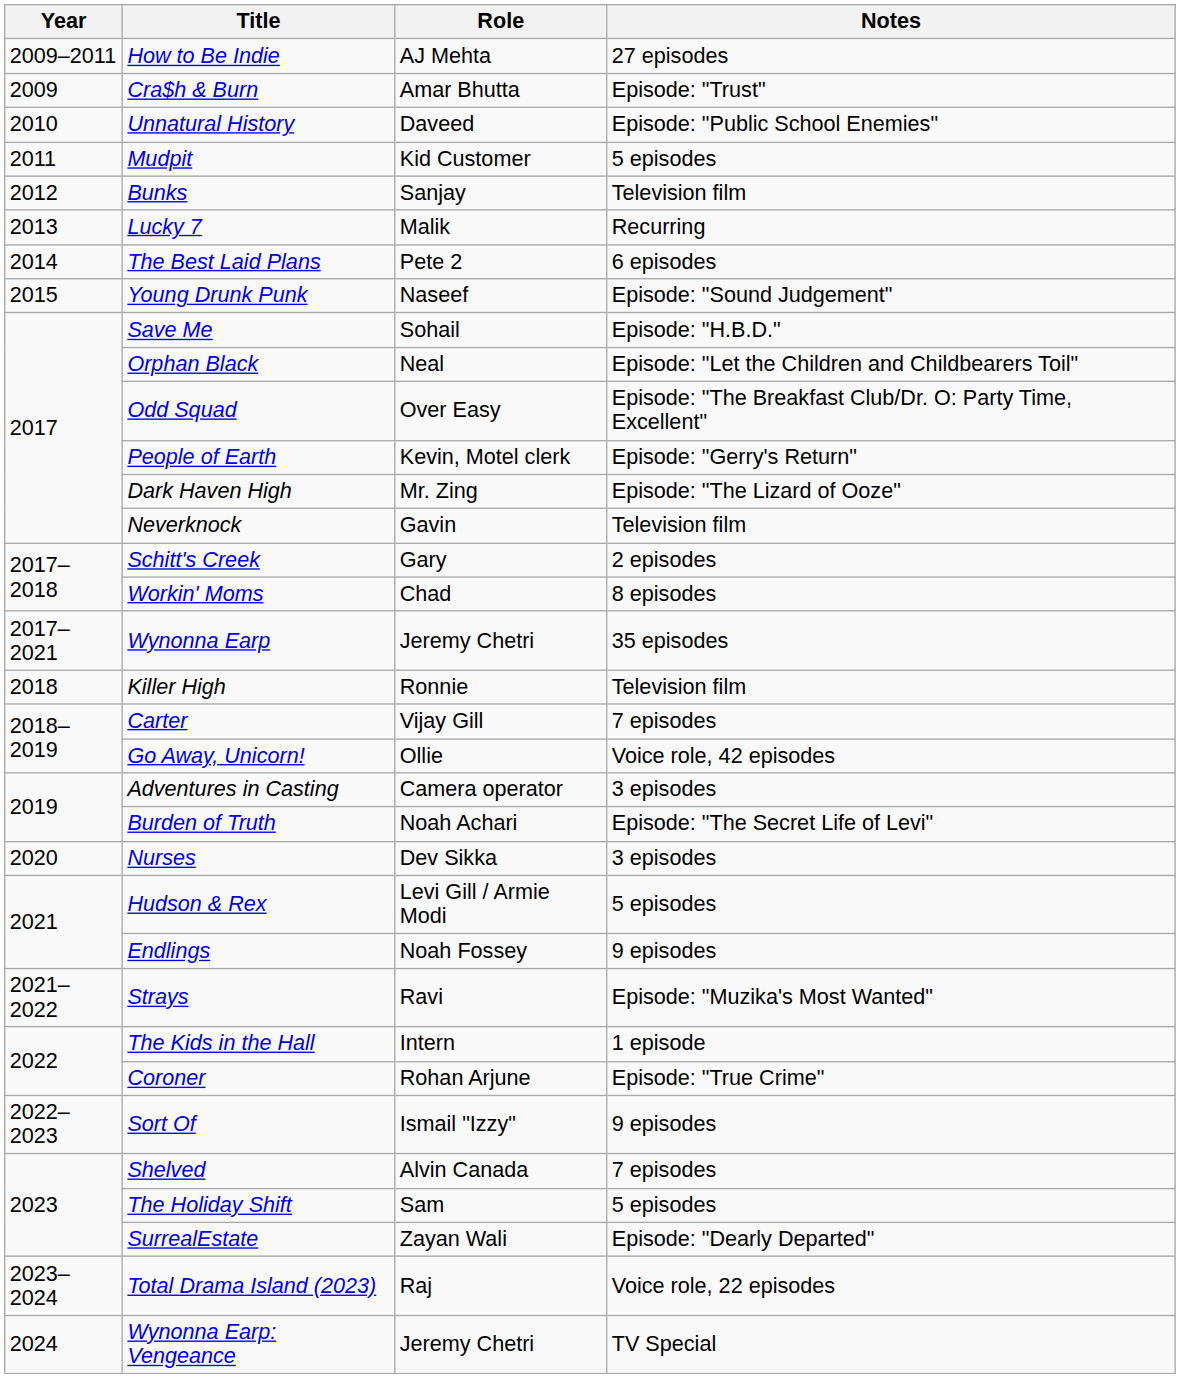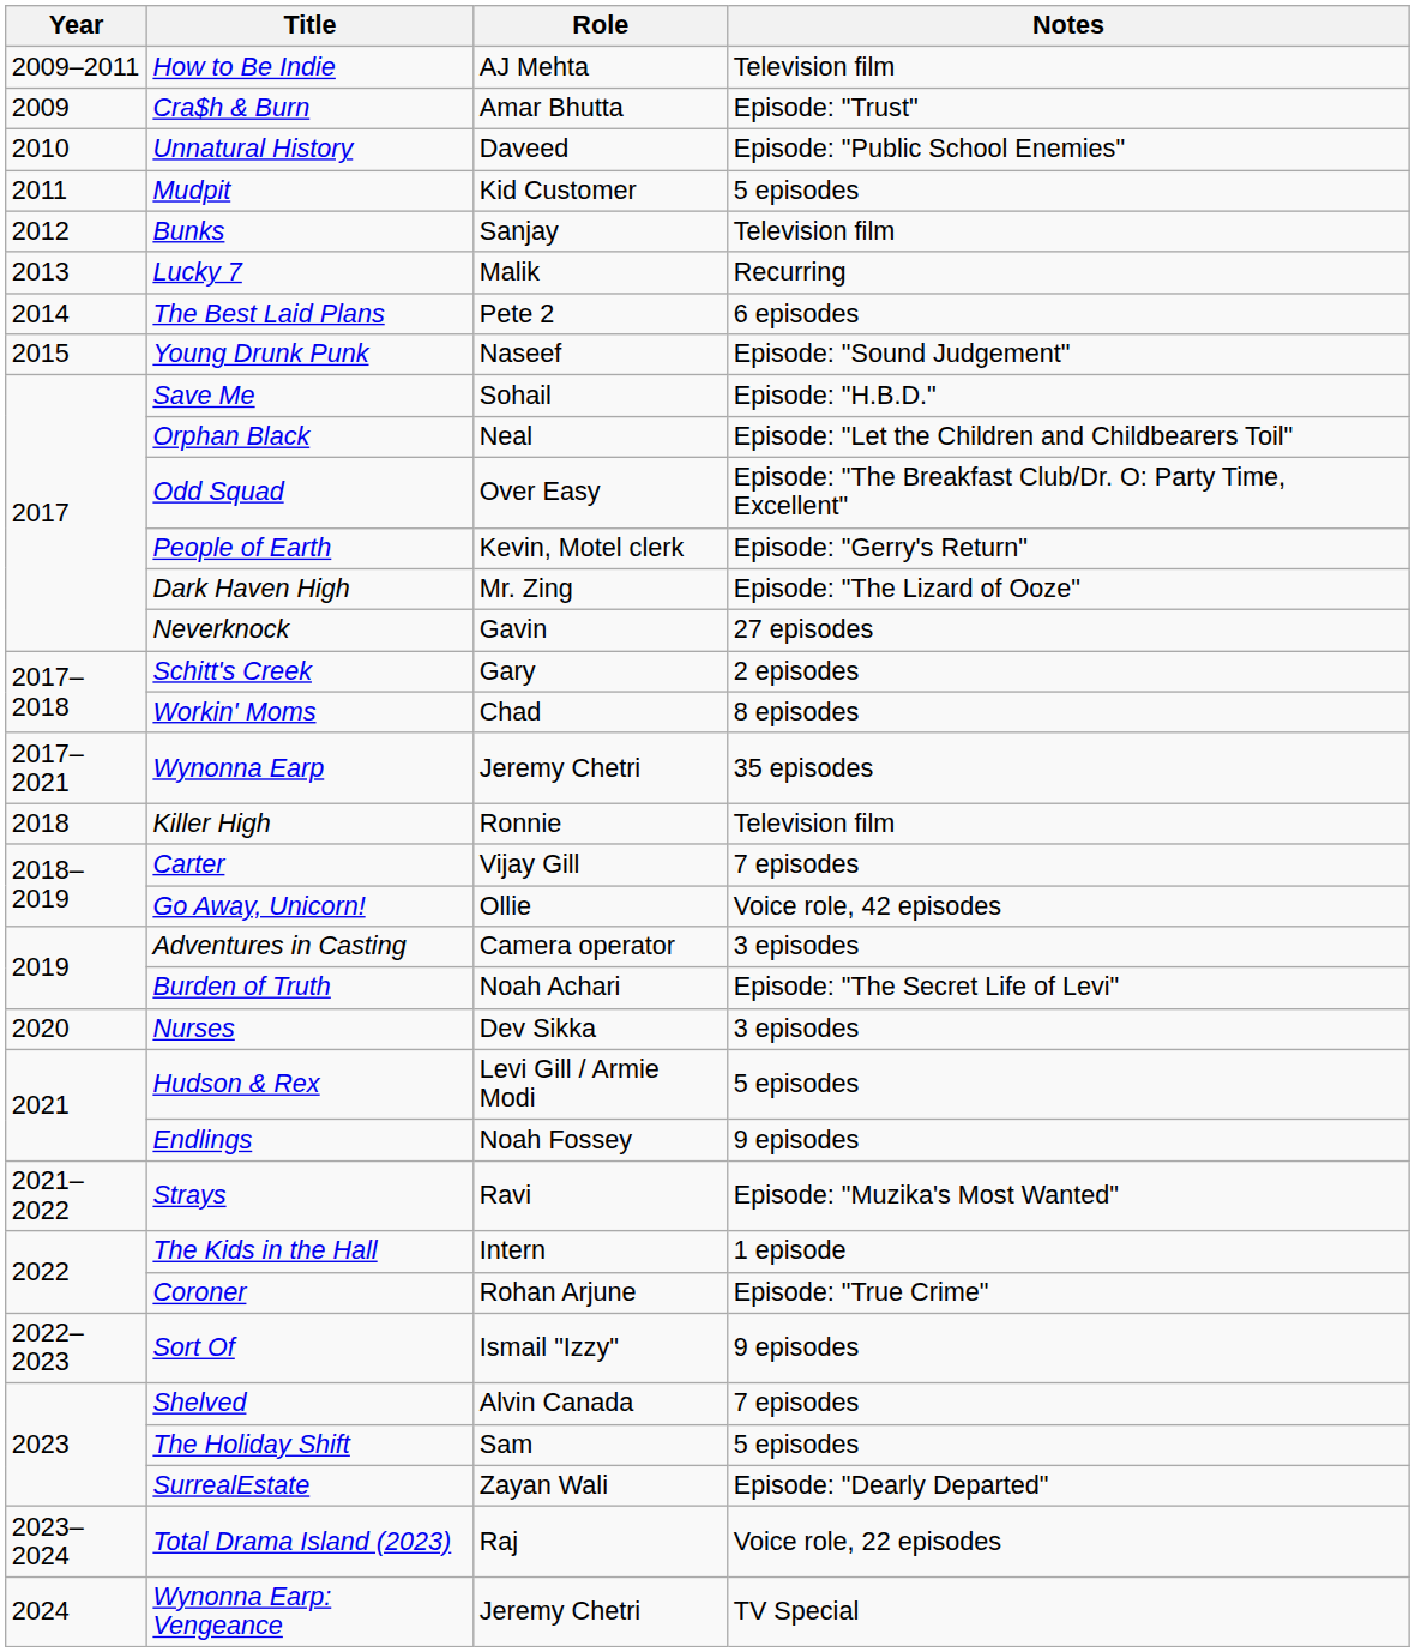How to Be Indie | Notes: 27 episodes -> Television film
Neverknock | Notes: Television film -> 27 episodes
